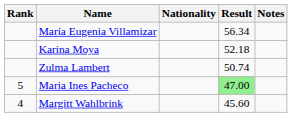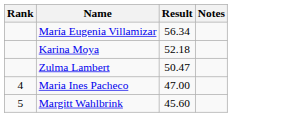- column: Nationality
Zulma Lambert | Result: 50.74 -> 50.47
Maria Ines Pacheco | Rank: 5 -> 4
Maria Ines Pacheco | Result: lightgreen background -> no background
Margitt Wahlbrink | Rank: 4 -> 5
